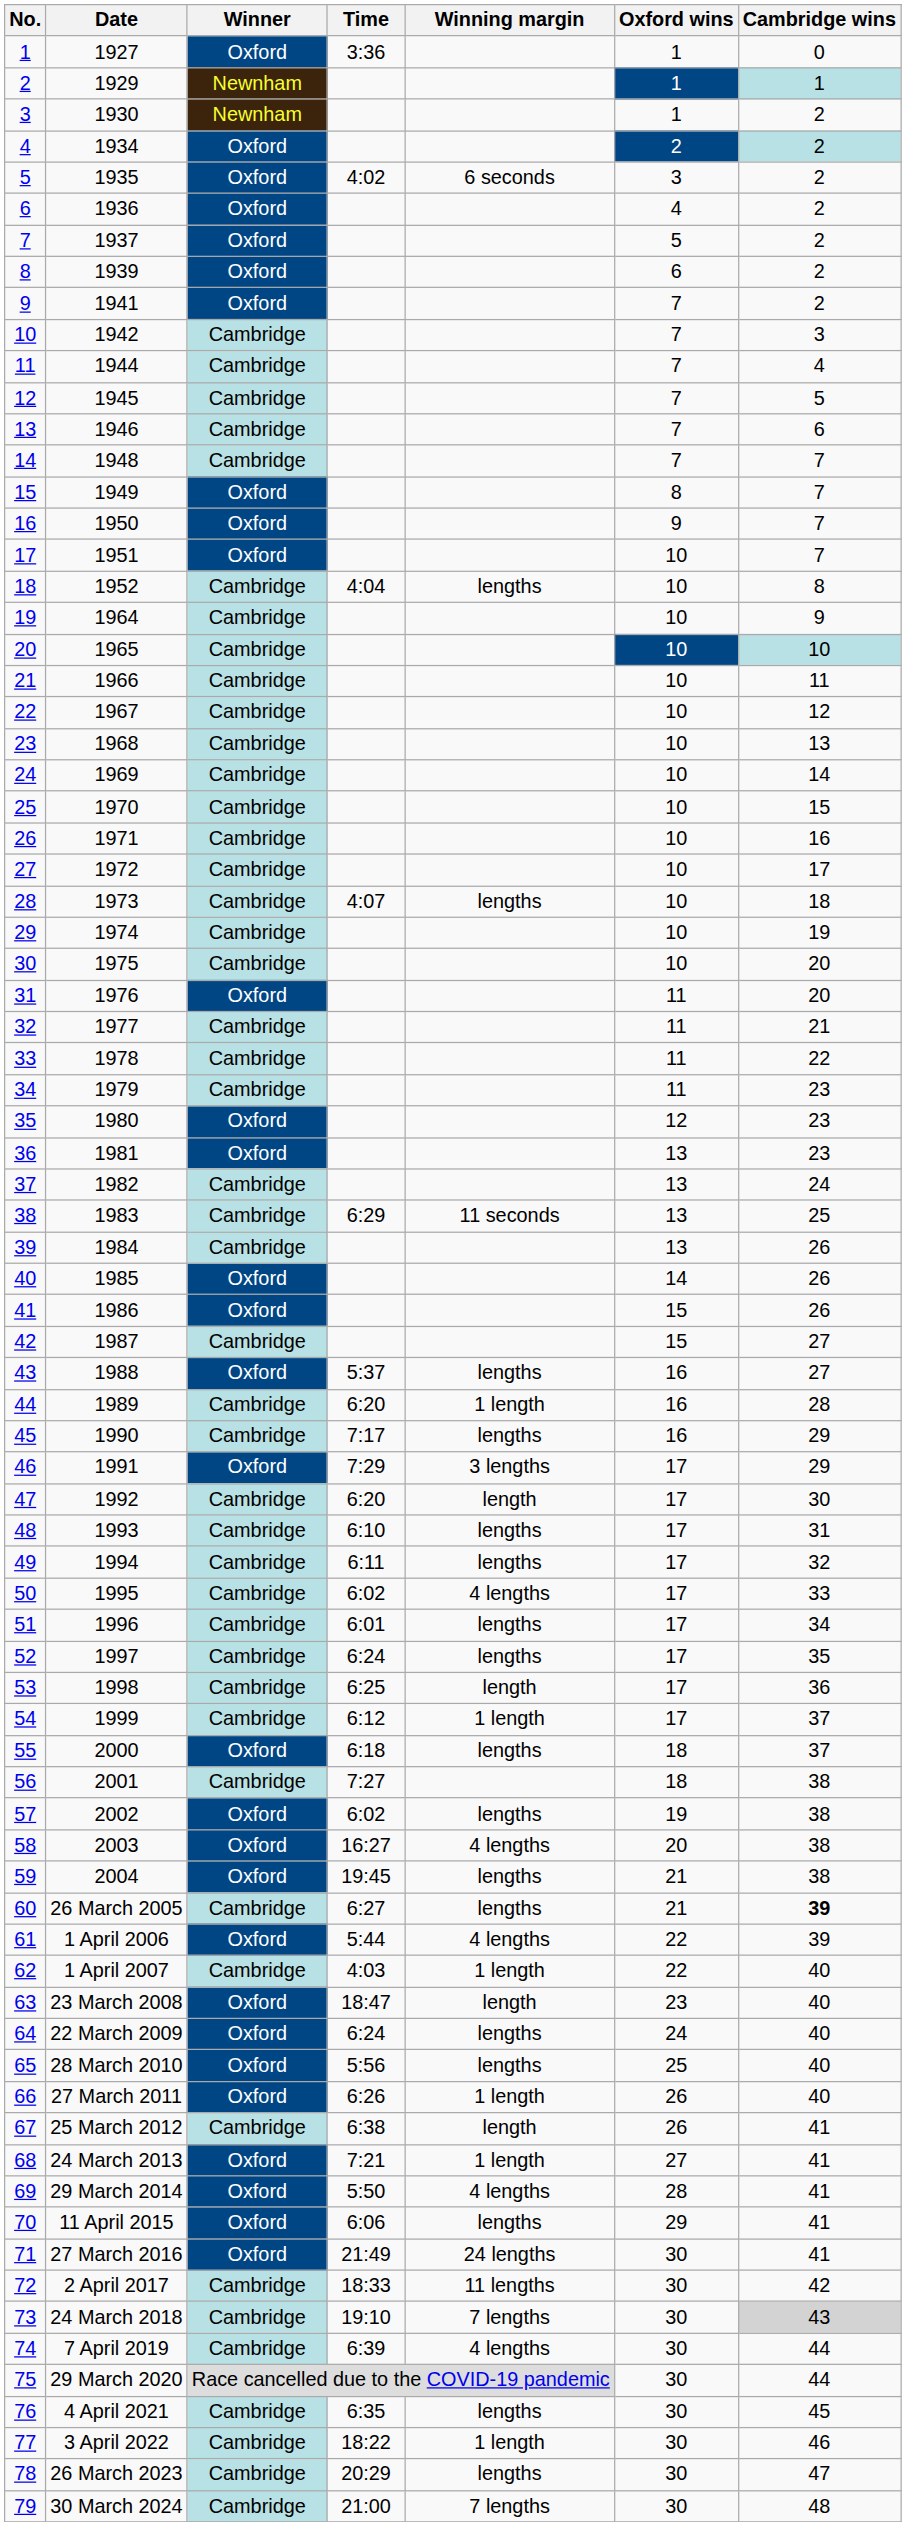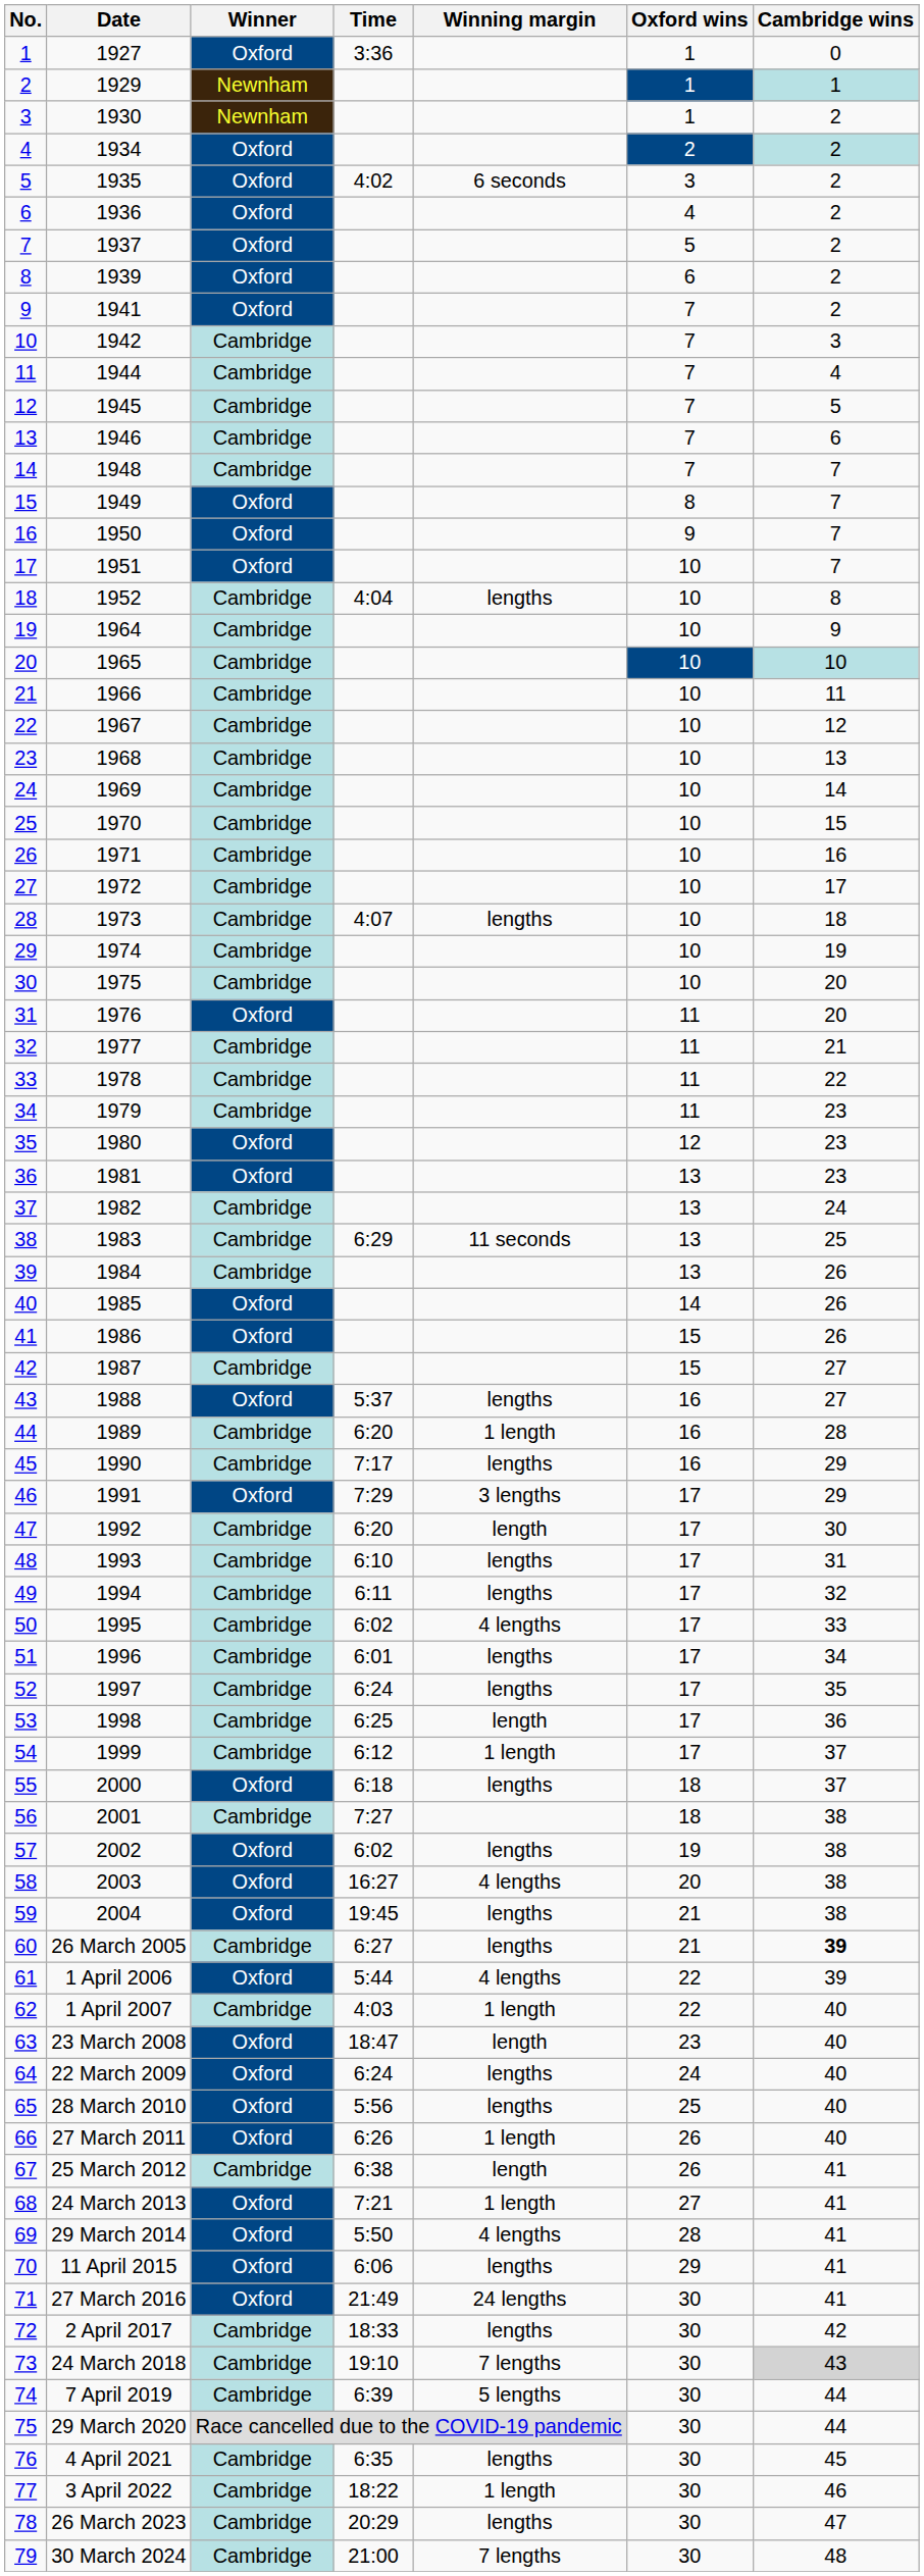72 | Winning margin: 11 lengths -> lengths
74 | Winning margin: 4 lengths -> 5 lengths
